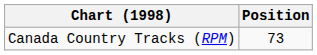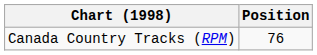Canada Country Tracks (RPM) | Position: 73 -> 76
